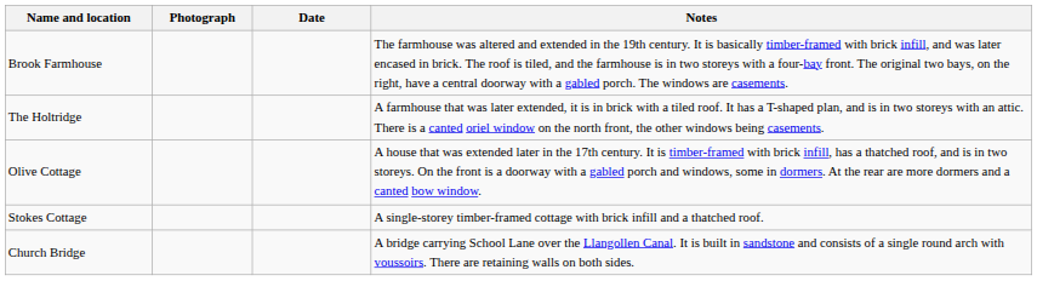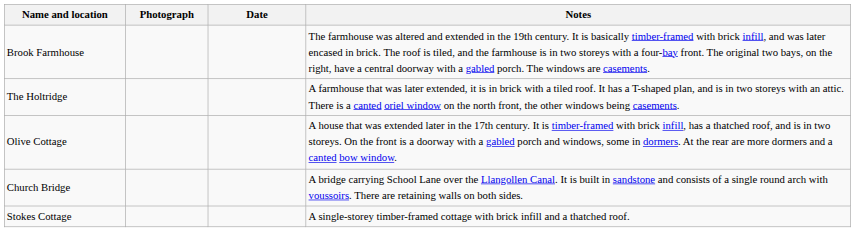rows swapped: Stokes Cottage <-> Church Bridge
